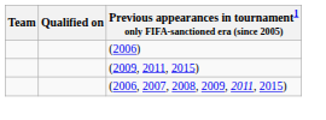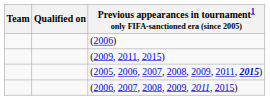+ row: (2005, 2006, 2007, 2008, 2009, 2011, 2015)
